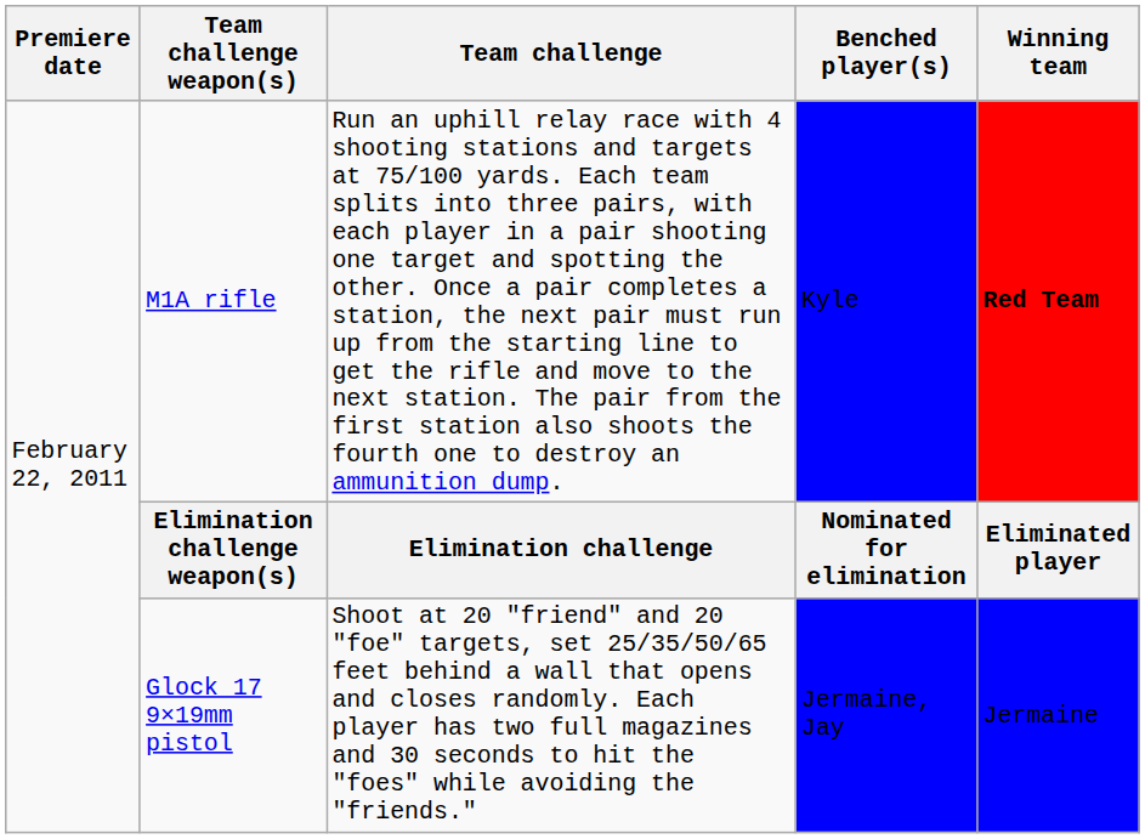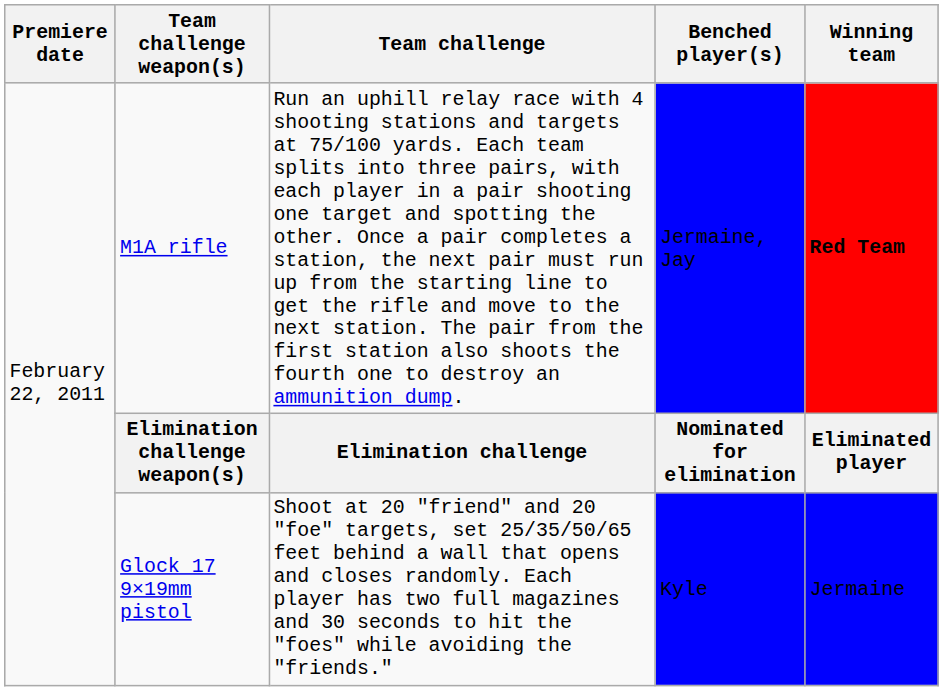M1A rifle | Benched player(s): Kyle -> Jermaine, Jay
Glock 17 9×19mm pistol | Benched player(s): Jermaine, Jay -> Kyle
